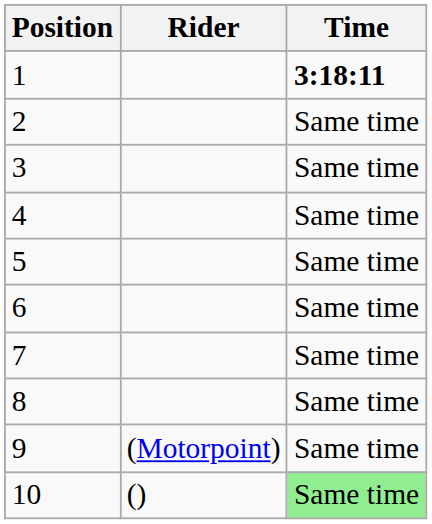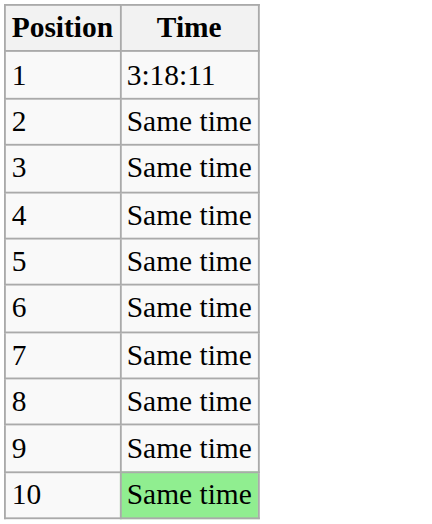- column: Rider | (Motorpoint) | ()
1 | Time: bold -> normal
